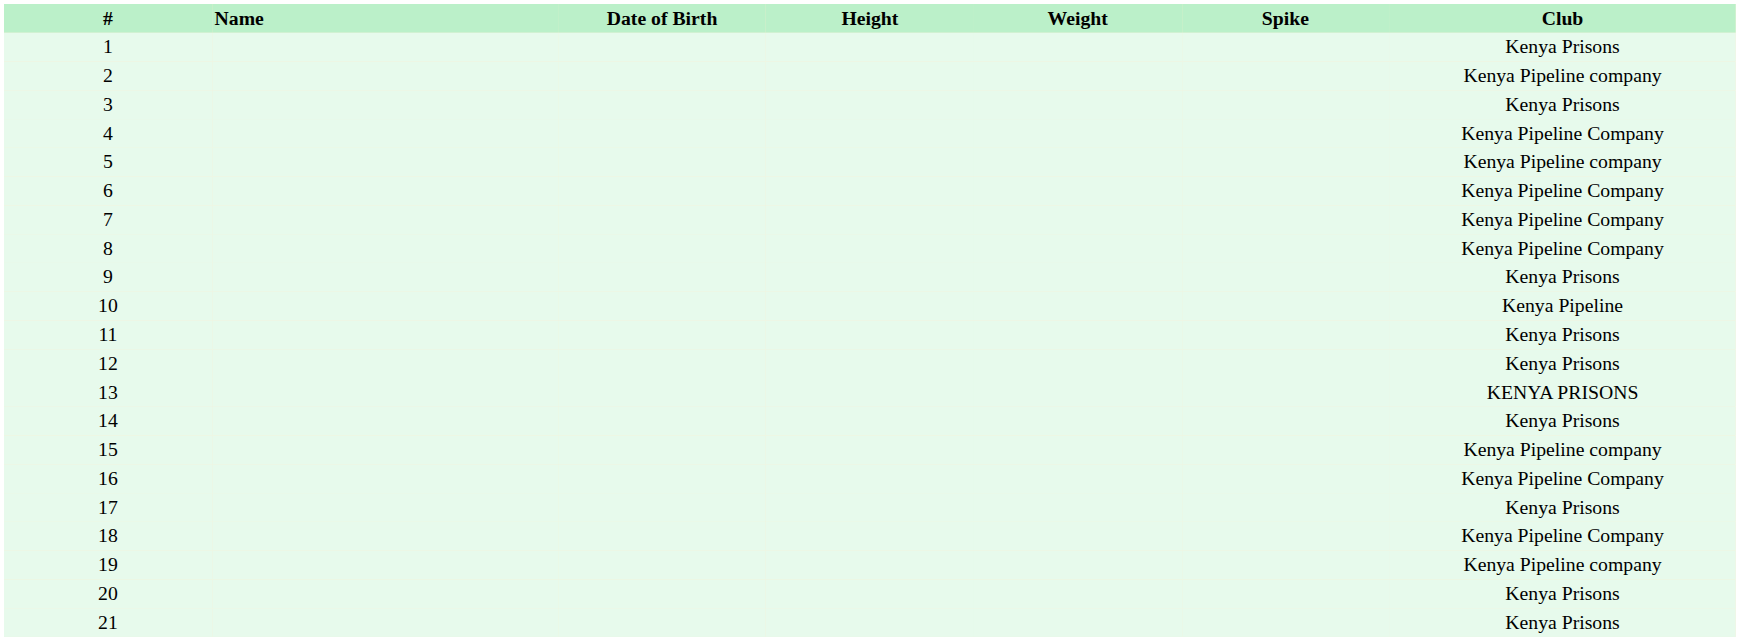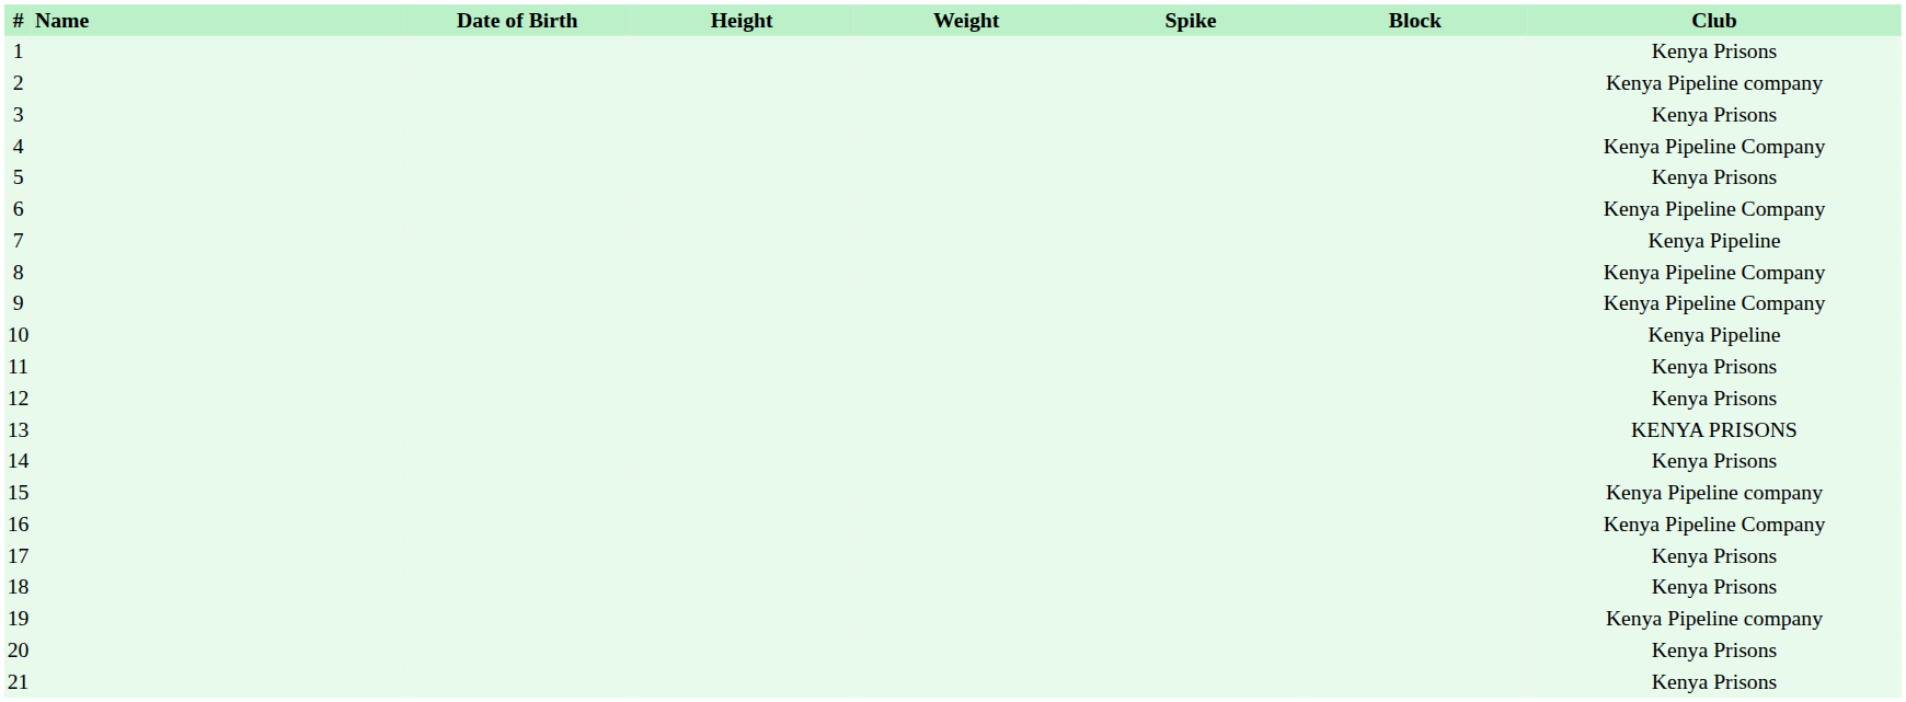+ column: Block
5 | Club: Kenya Pipeline company -> Kenya Prisons
7 | Club: Kenya Pipeline Company -> Kenya Pipeline
9 | Club: Kenya Prisons -> Kenya Pipeline Company
18 | Club: Kenya Pipeline Company -> Kenya Prisons
